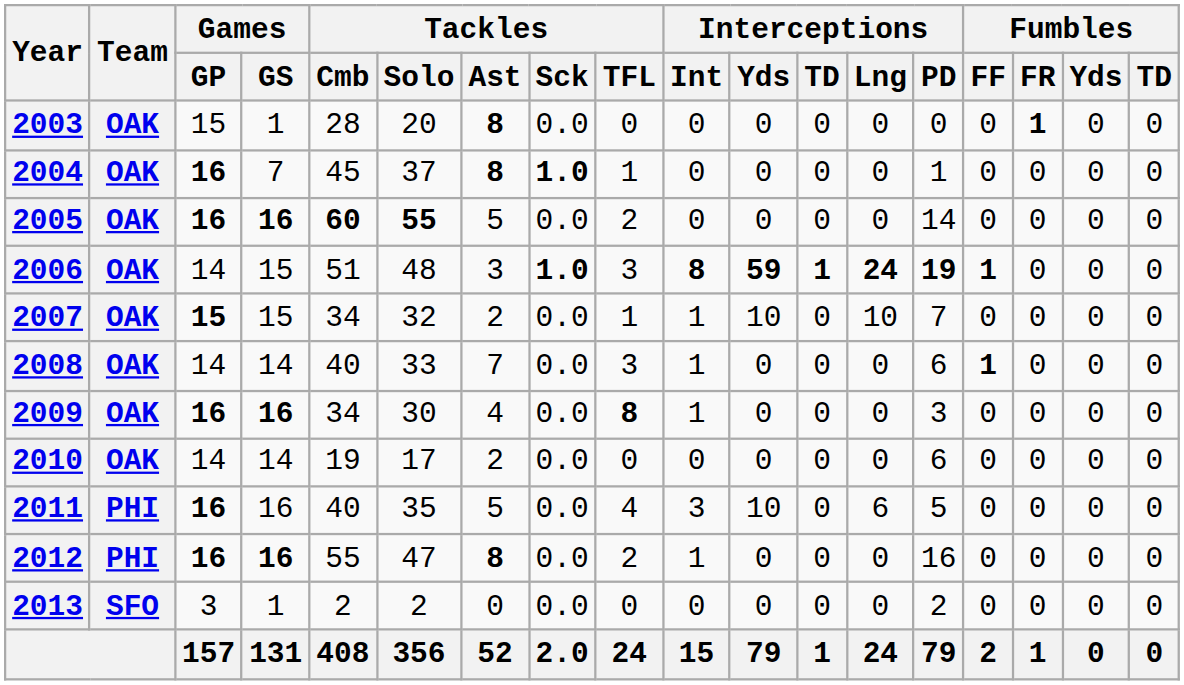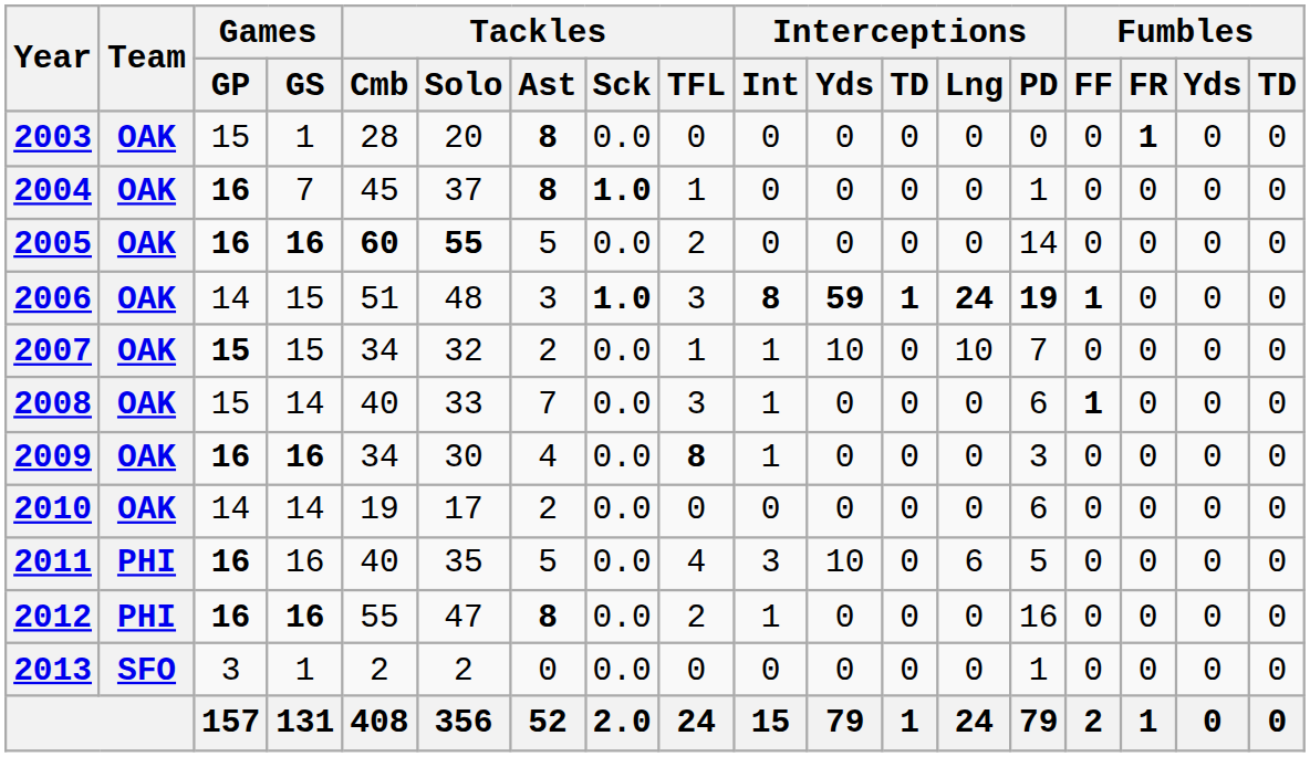2008 | Games / GP: 14 -> 15
2013 | Interceptions / PD: 2 -> 1
